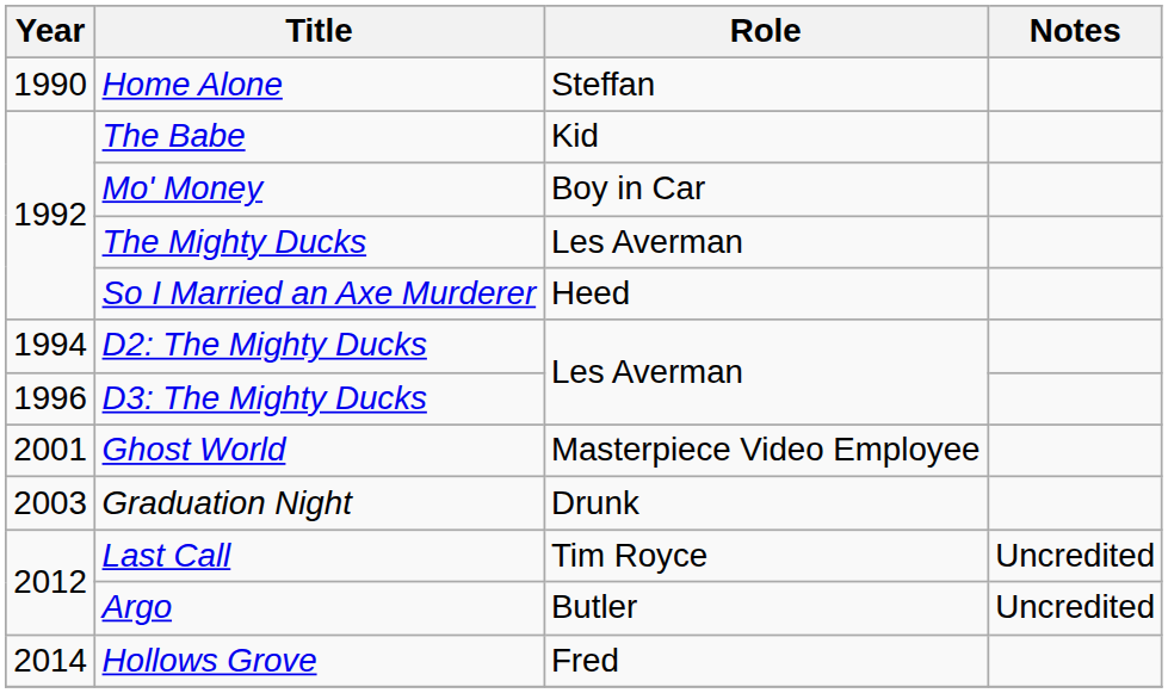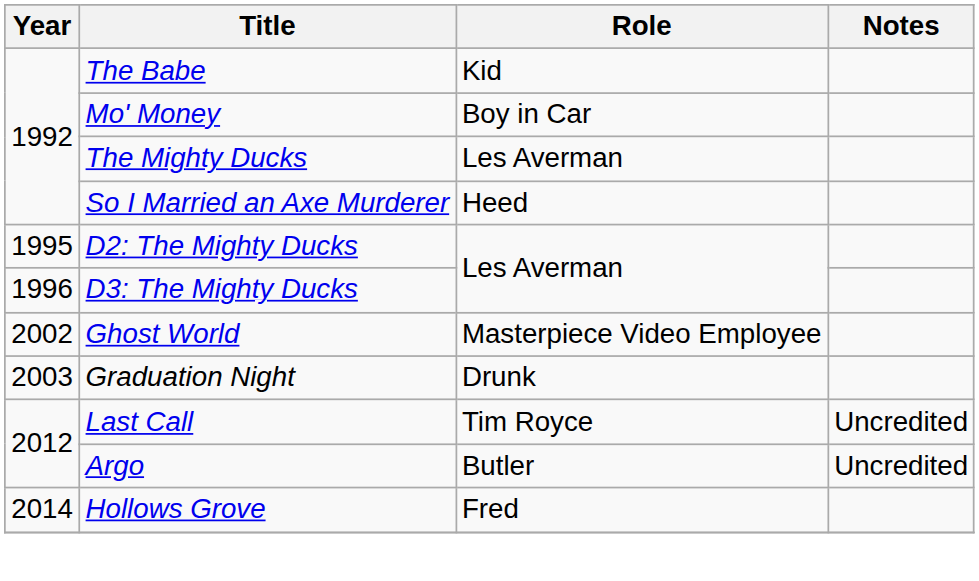- row: 1990 | Home Alone | Steffan
D2: The Mighty Ducks | Year: 1994 -> 1995
Ghost World | Year: 2001 -> 2002
